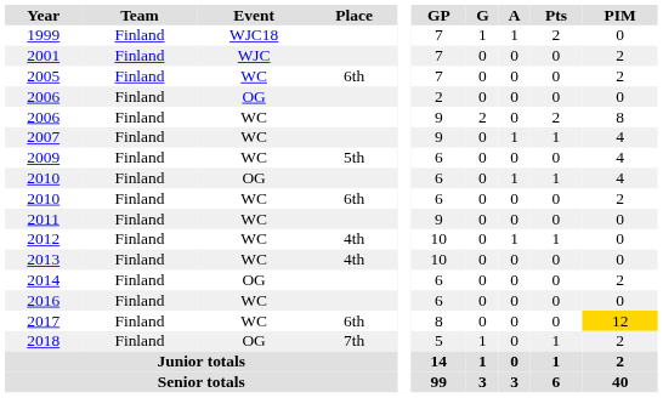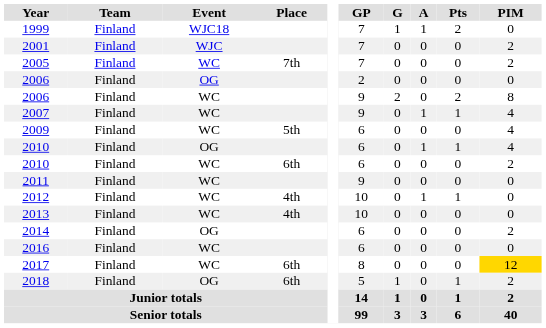2005 | Place: 6th -> 7th
2018 | Place: 7th -> 6th
